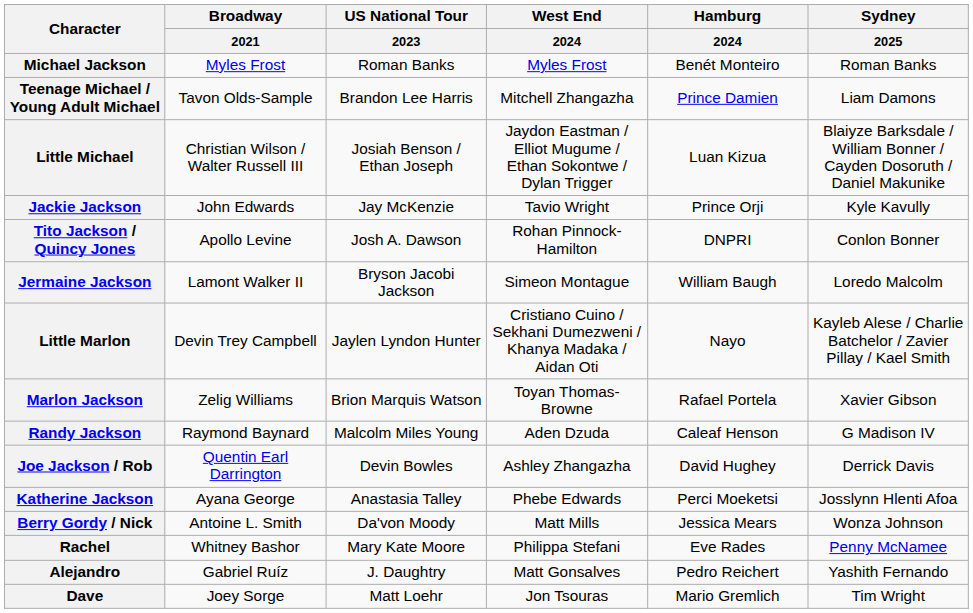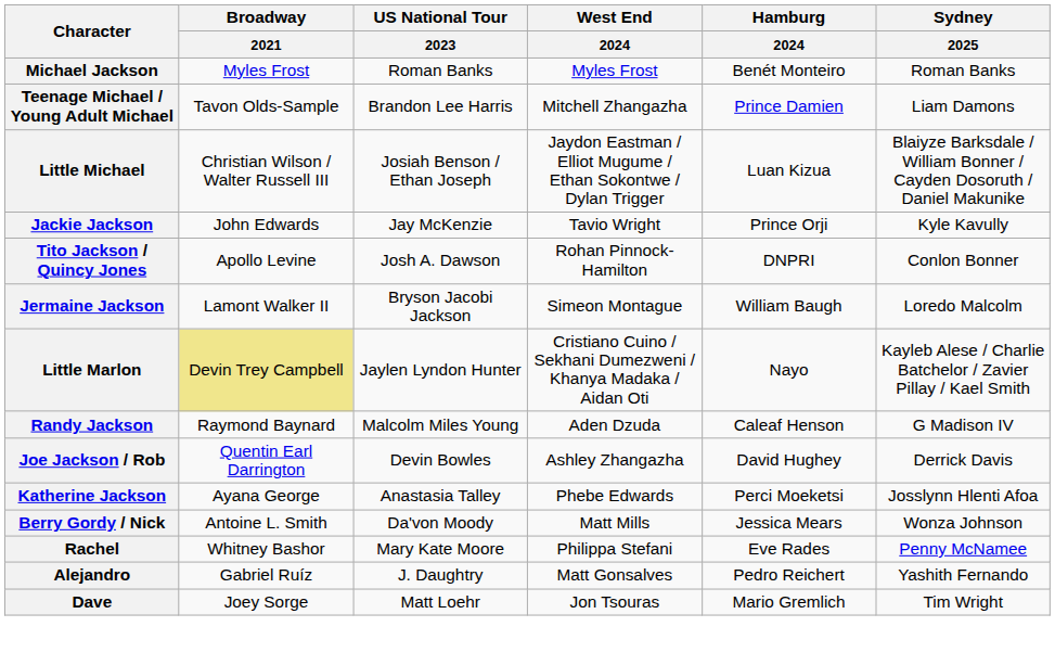Little Marlon | Broadway / 2021: no background -> khaki background
- row: Marlon Jackson | Zelig Williams | Brion Marquis Watson | Toyan Thomas-Browne | Rafael Portela | Xavier Gibson
